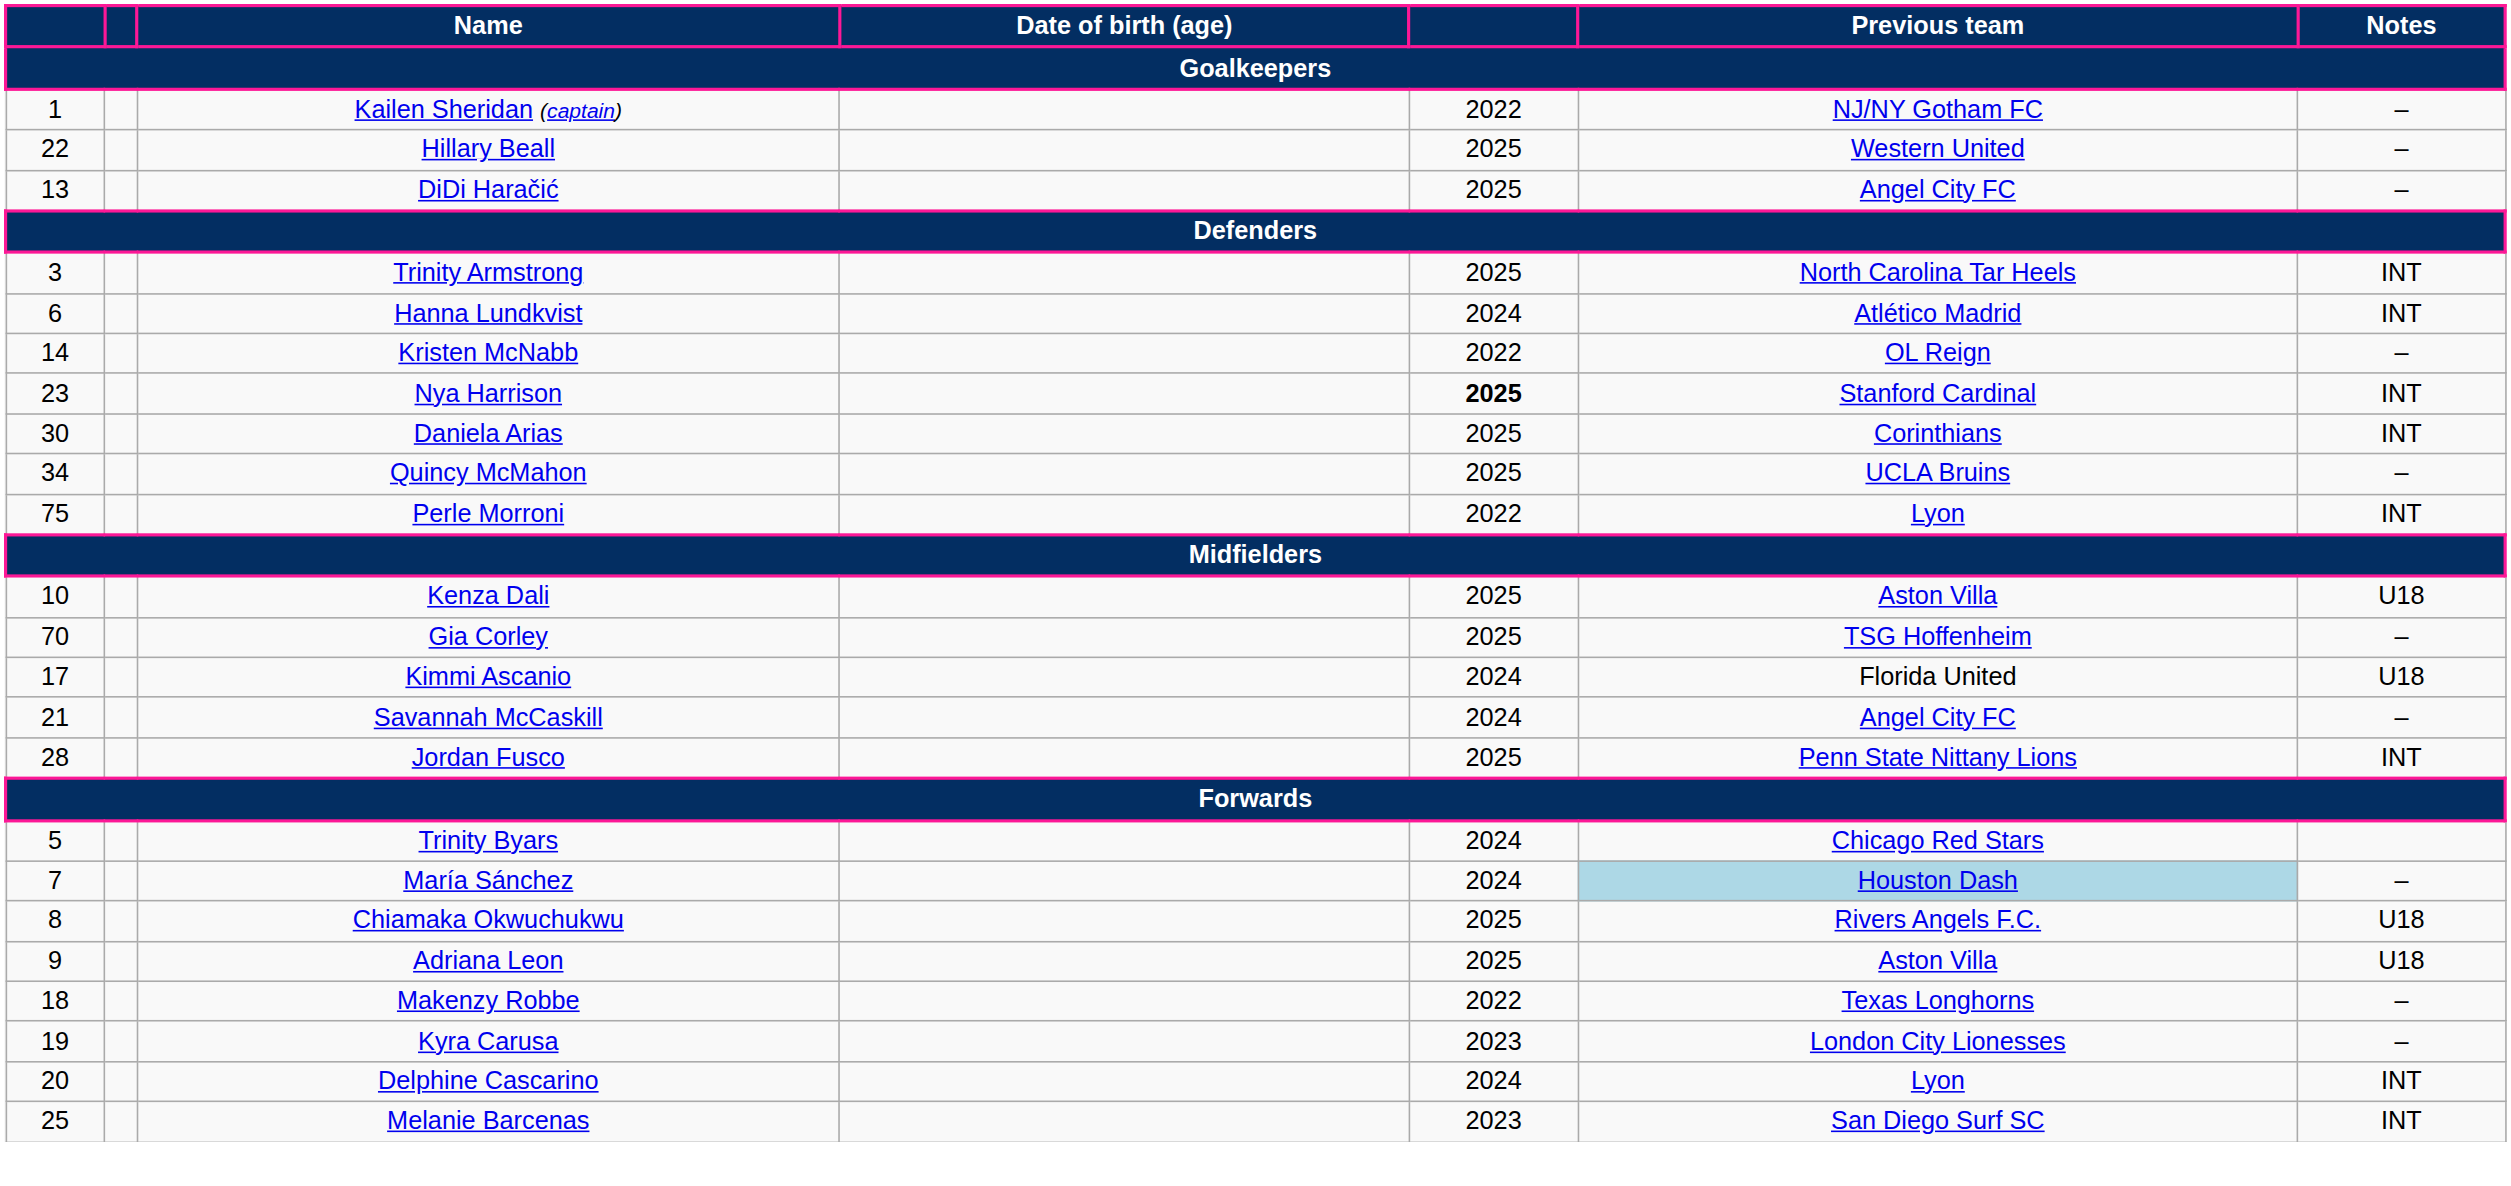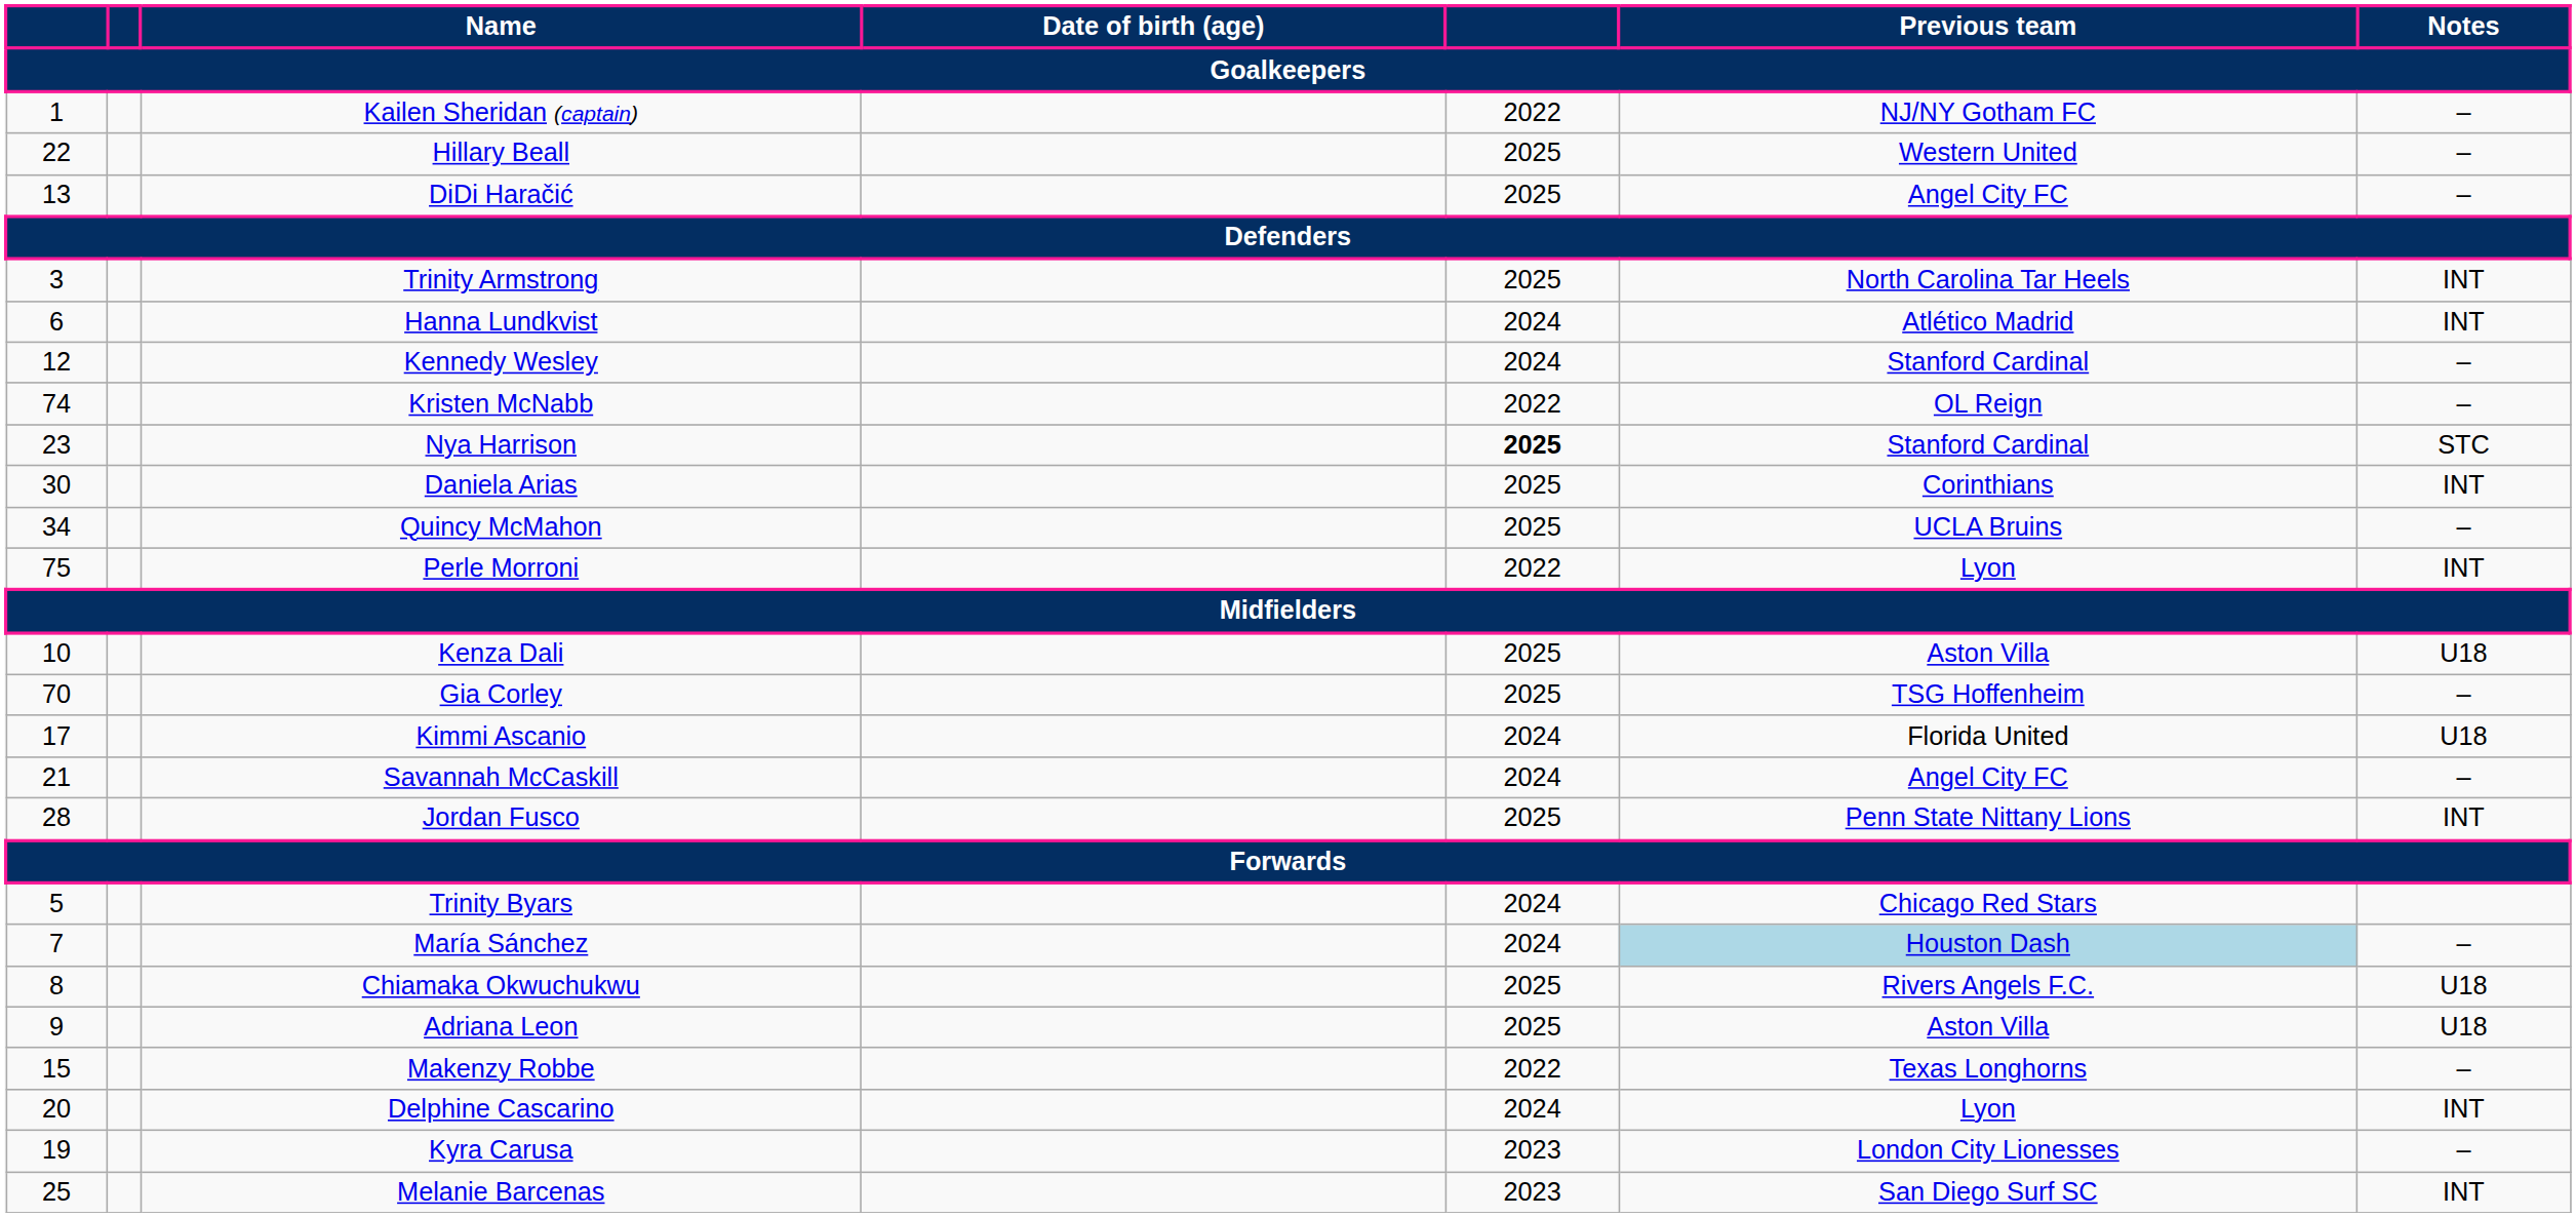+ row: 12 | Kennedy Wesley | 2024 | Stanford Cardinal | –
Kristen McNabb | column 1: 14 -> 74
Nya Harrison | Notes: INT -> STC
Makenzy Robbe | column 1: 18 -> 15
rows swapped: Kyra Carusa <-> Delphine Cascarino
